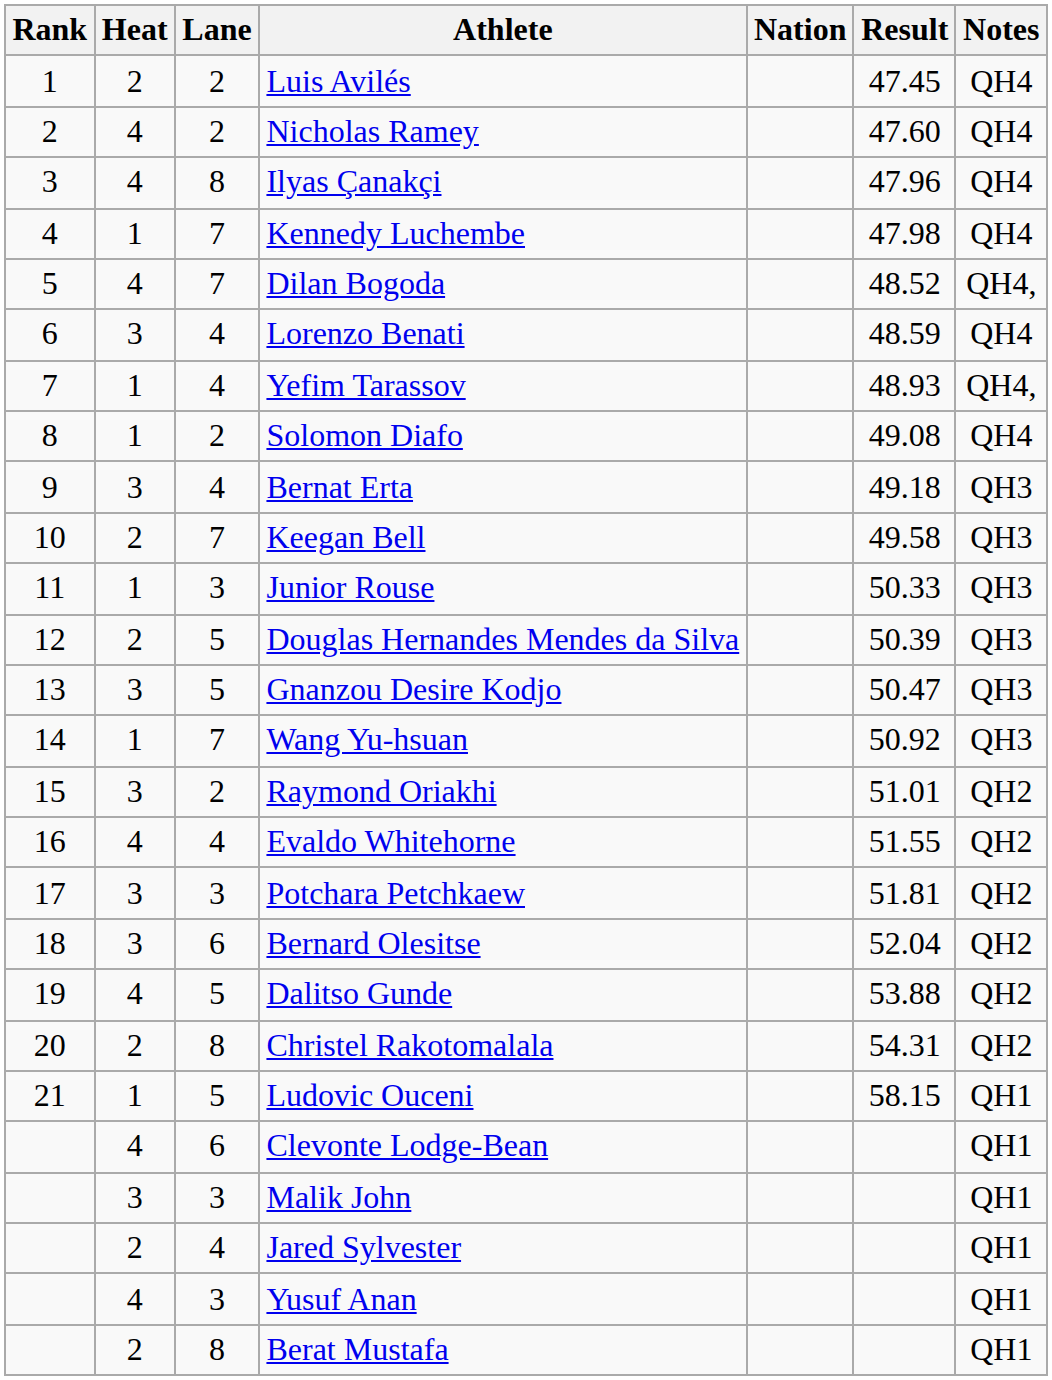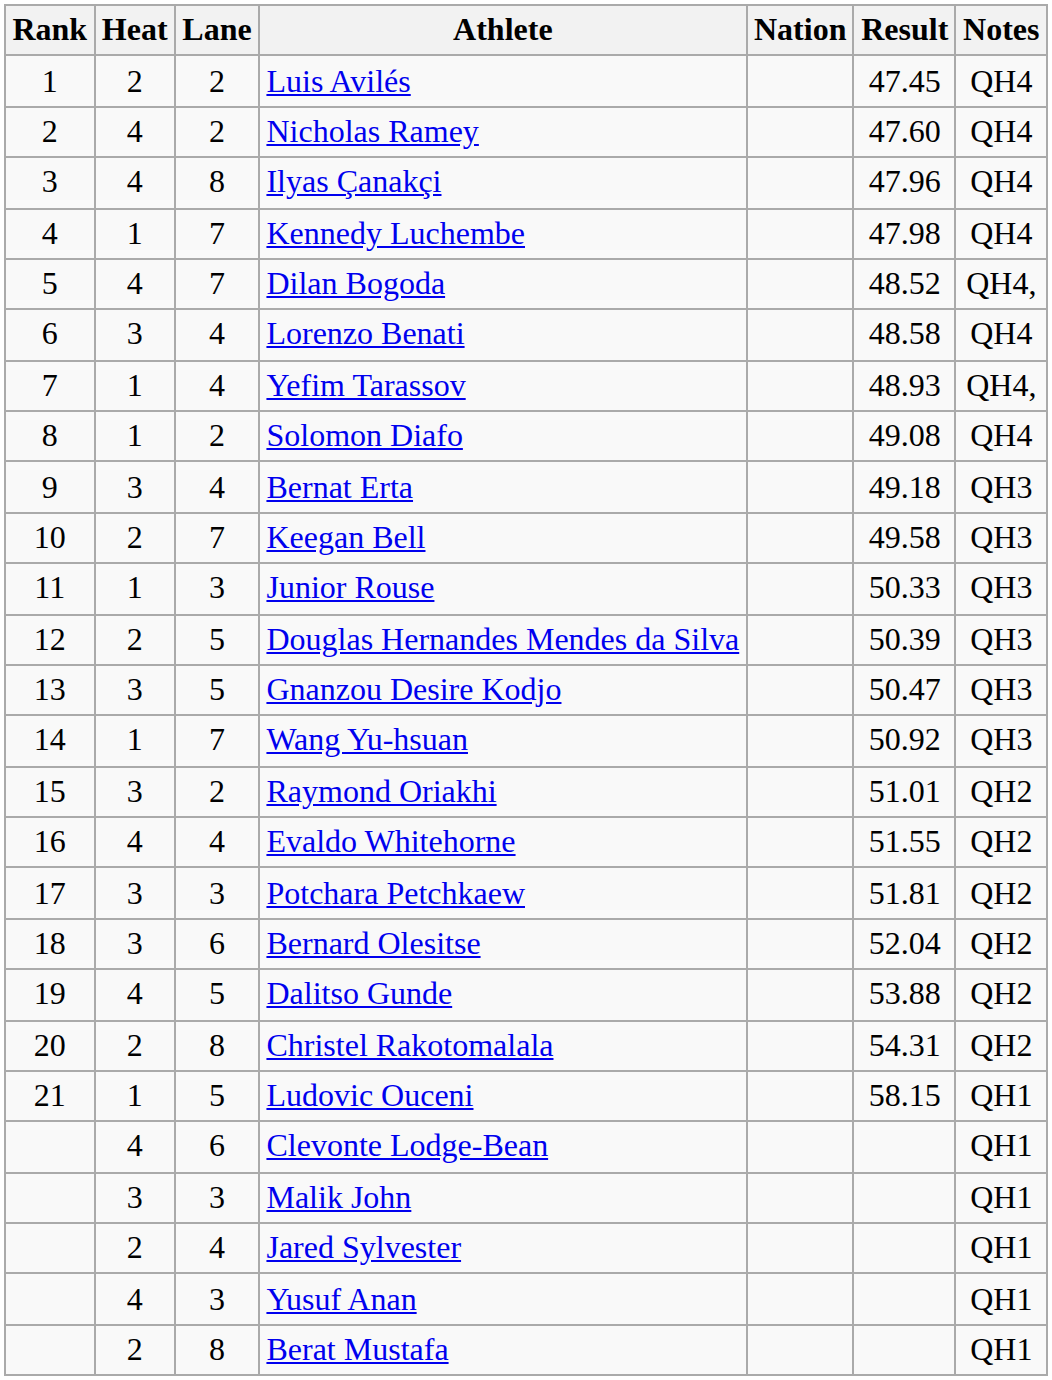Lorenzo Benati | Result: 48.59 -> 48.58
